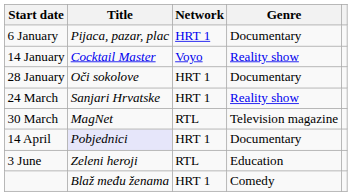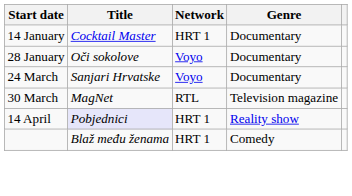- row: 6 January | Pijaca, pazar, plac | HRT 1 | Documentary
14 January | Network: Voyo -> HRT 1
14 January | Genre: Reality show -> Documentary
28 January | Network: HRT 1 -> Voyo
24 March | Network: HRT 1 -> Voyo
24 March | Genre: Reality show -> Documentary
14 April | Genre: Documentary -> Reality show
- row: 3 June | Zeleni heroji | RTL | Education
